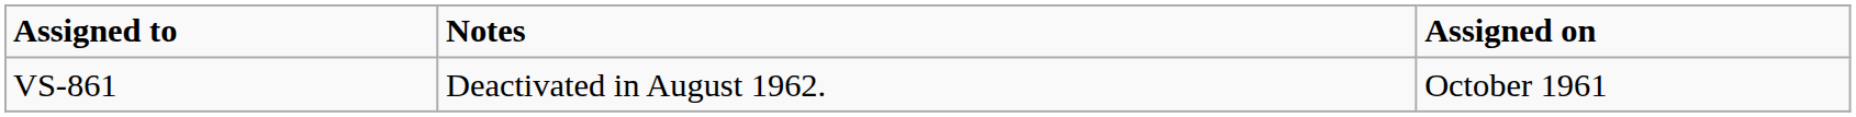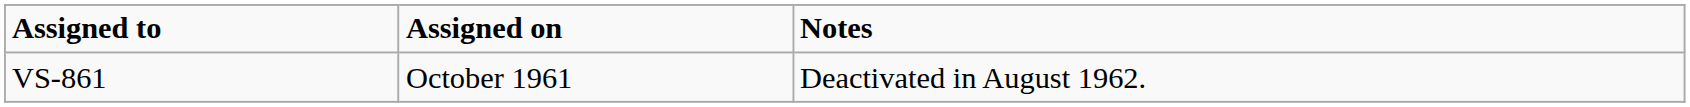columns swapped: Assigned on <-> Notes
